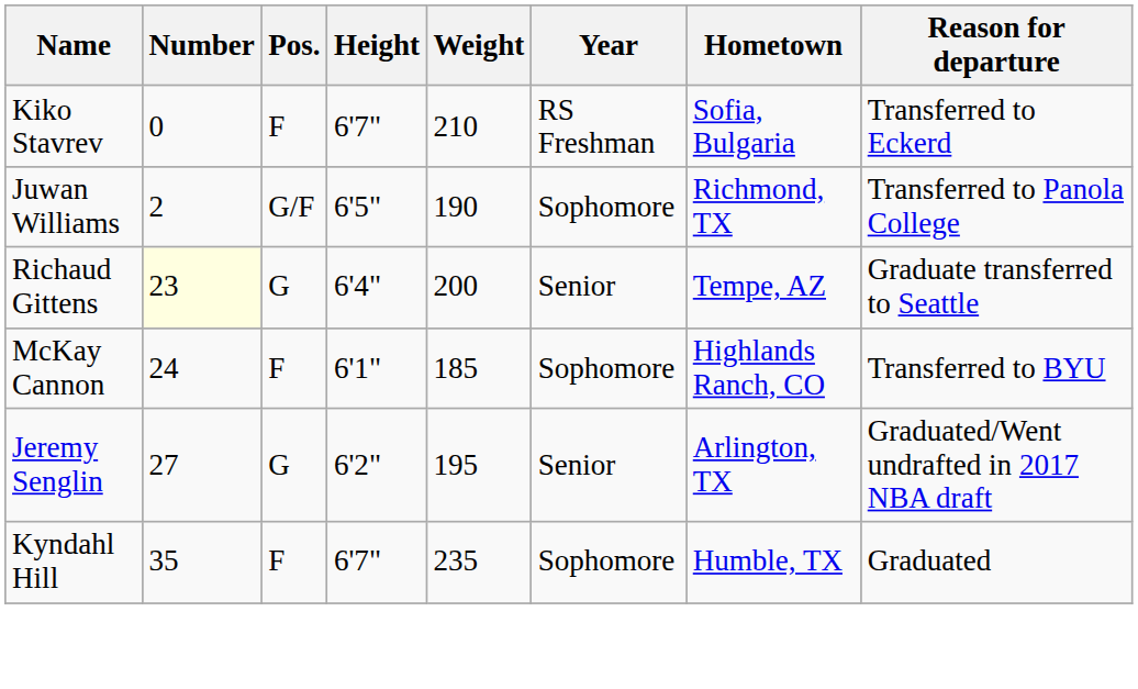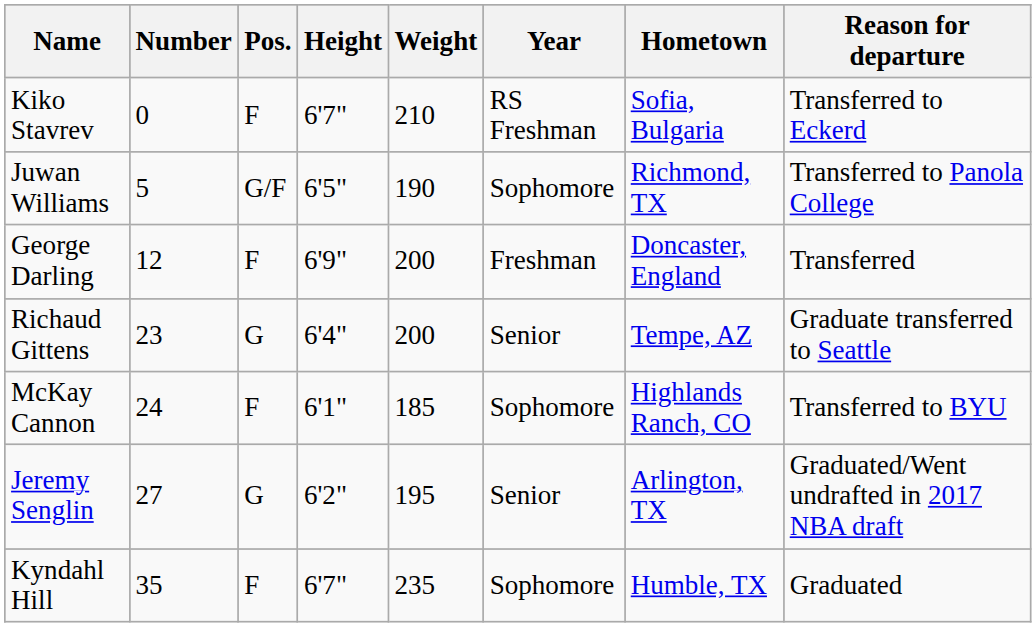Juwan Williams | Number: 2 -> 5
+ row: George Darling | 12 | F | 6'9" | 200 | Freshman | Doncaster, England | Transferred
Richaud Gittens | Number: lightyellow background -> no background
